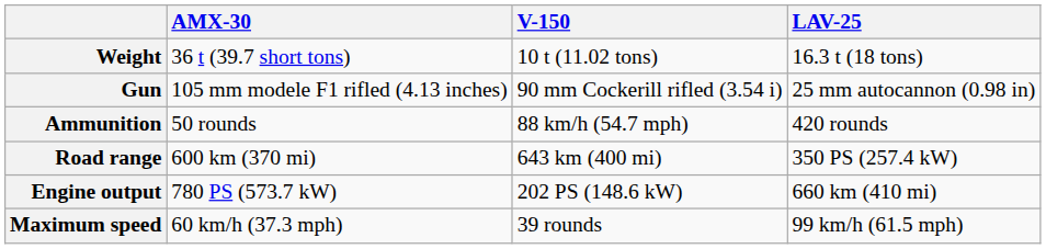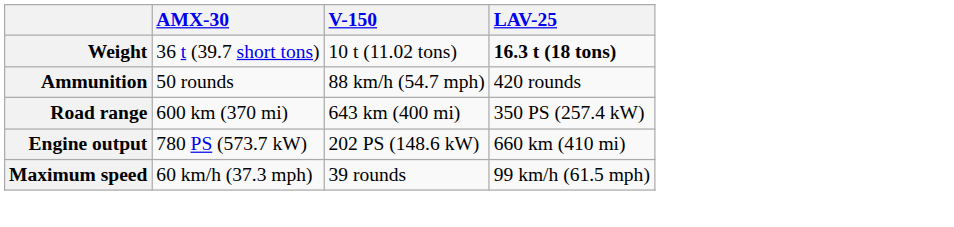Weight | LAV-25: normal -> bold
- row: Gun | 105 mm modele F1 rifled (4.13 inches) | 90 mm Cockerill rifled (3.54 i) | 25 mm autocannon (0.98 in)
